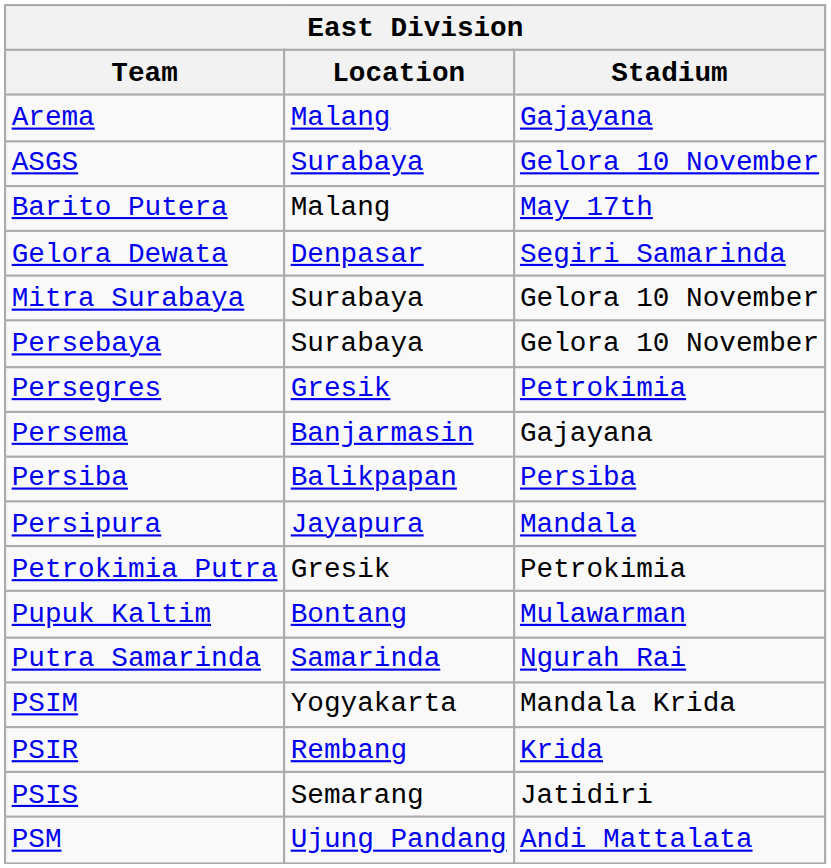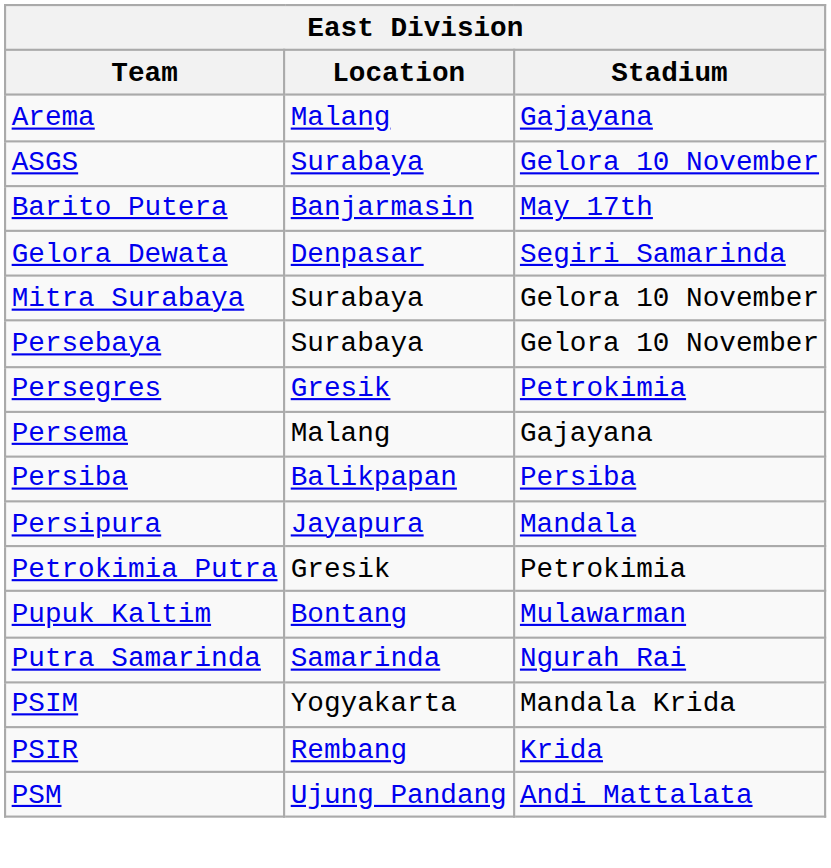Barito Putera | Location: Malang -> Banjarmasin
Persema | Location: Banjarmasin -> Malang
- row: PSIS | Semarang | Jatidiri
